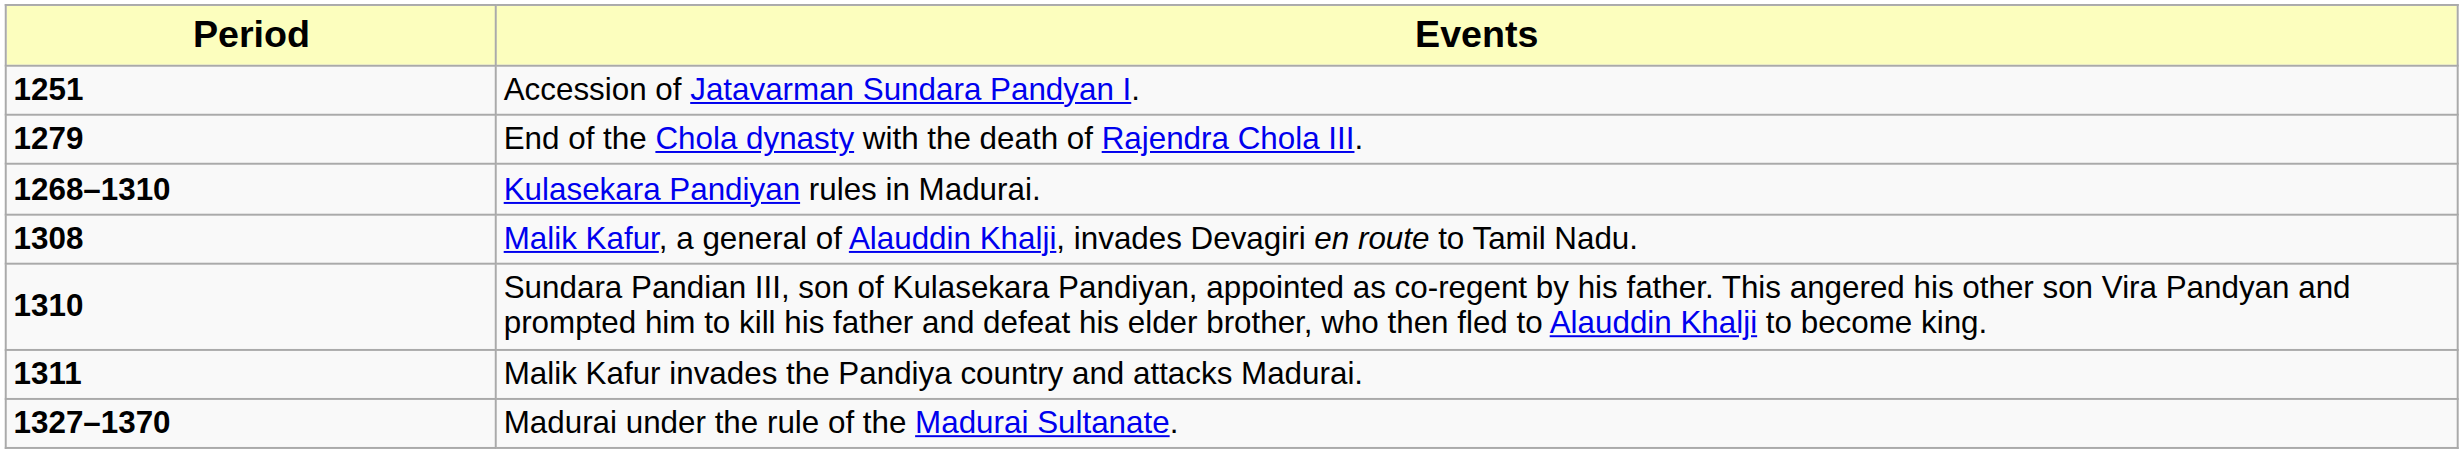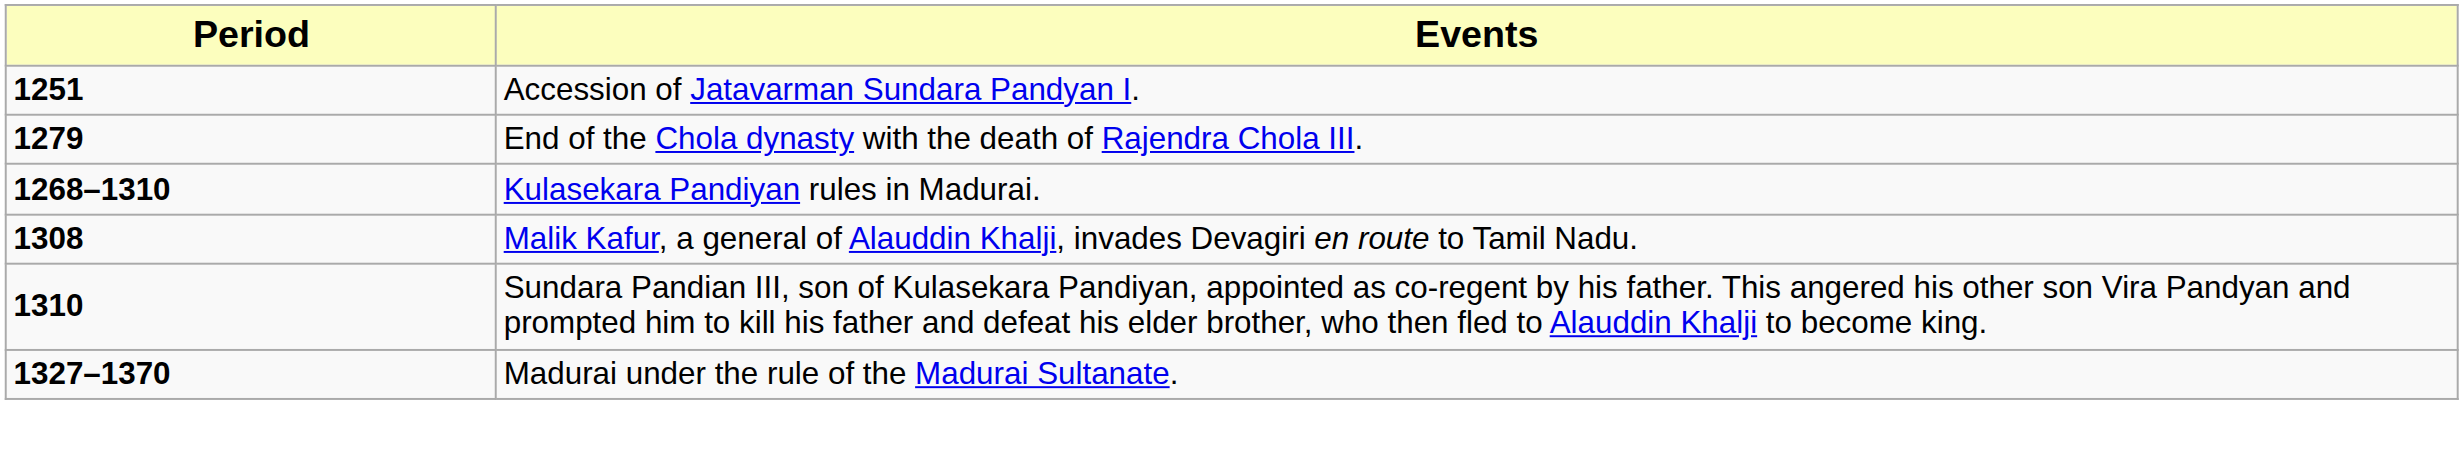- row: 1311 | Malik Kafur invades the Pandiya country and attacks Madurai.
